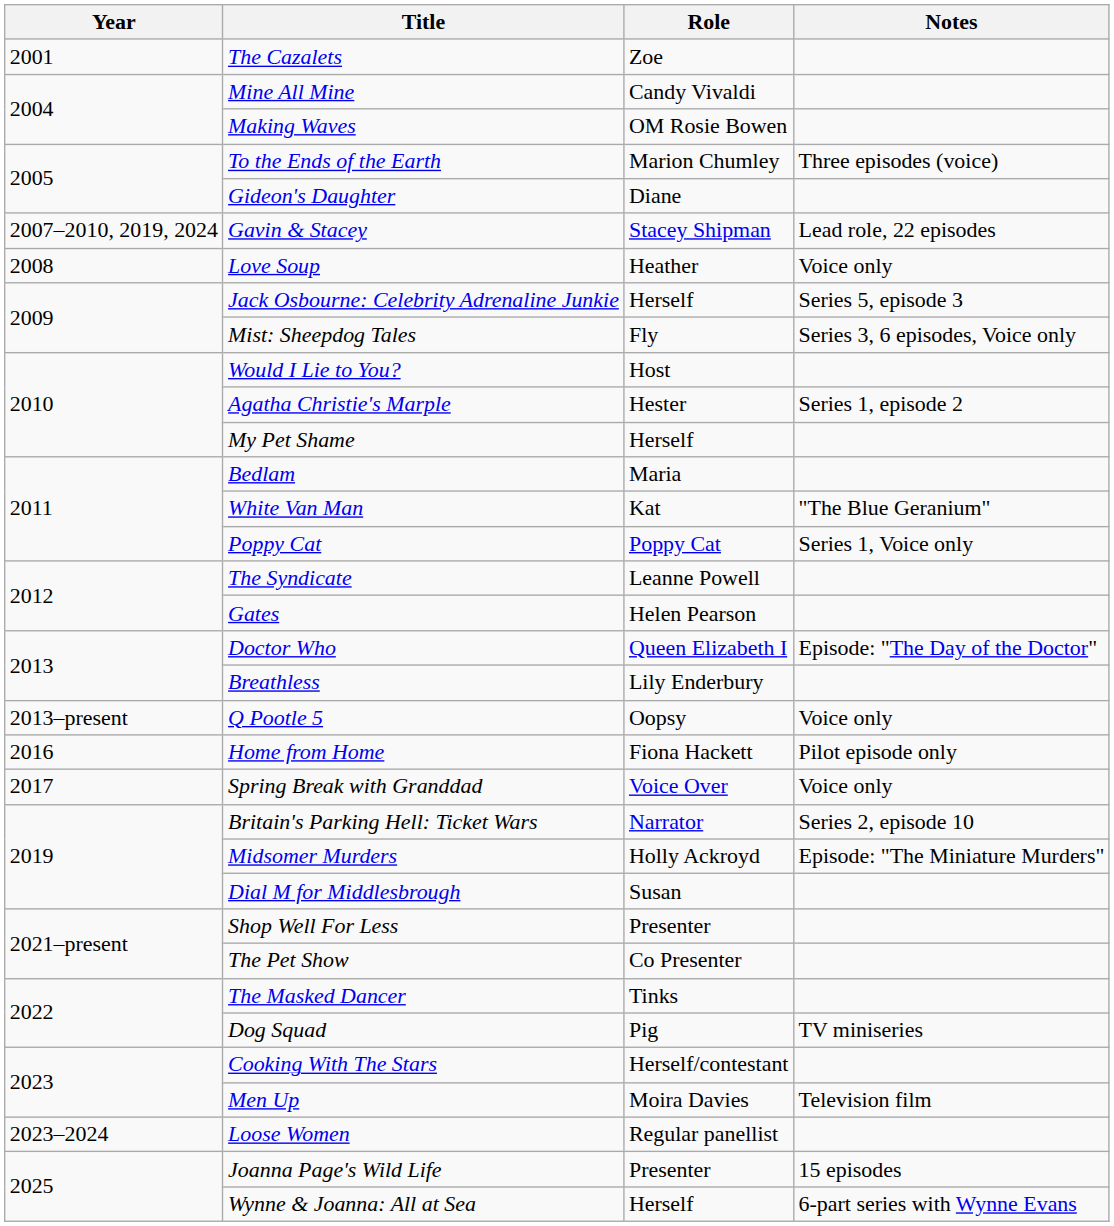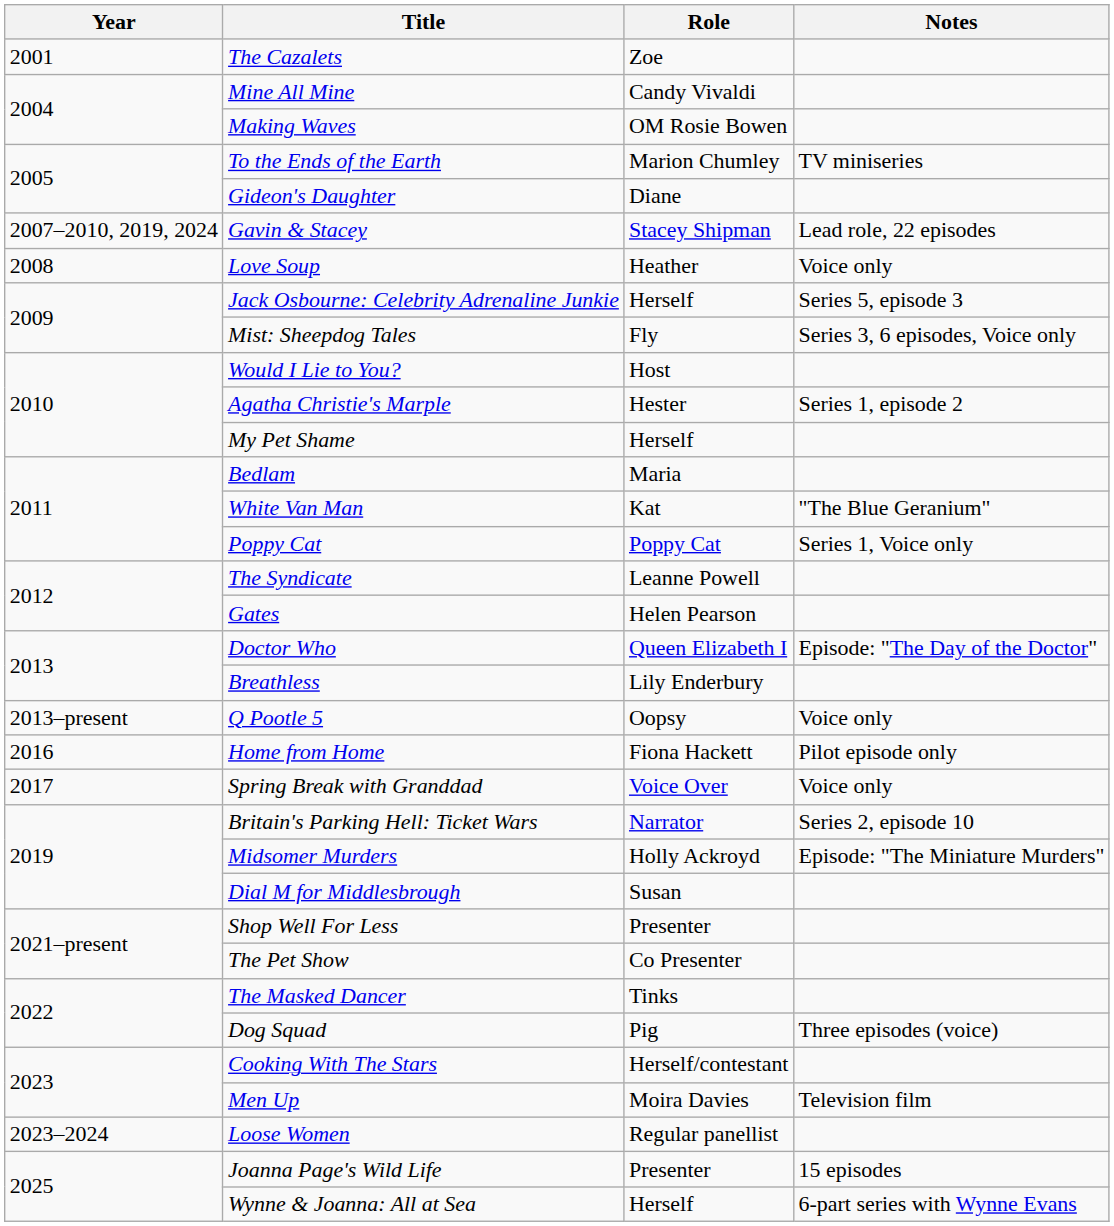To the Ends of the Earth | Notes: Three episodes (voice) -> TV miniseries
Dog Squad | Notes: TV miniseries -> Three episodes (voice)
